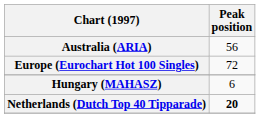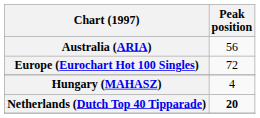Hungary (MAHASZ) | Peak position: 6 -> 4
